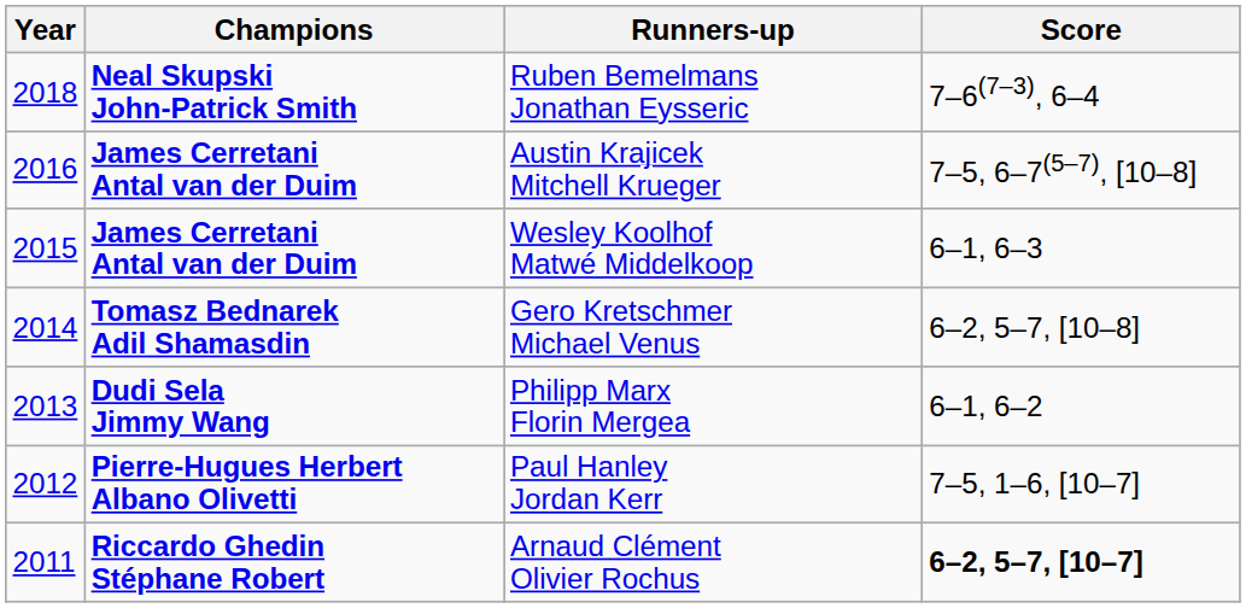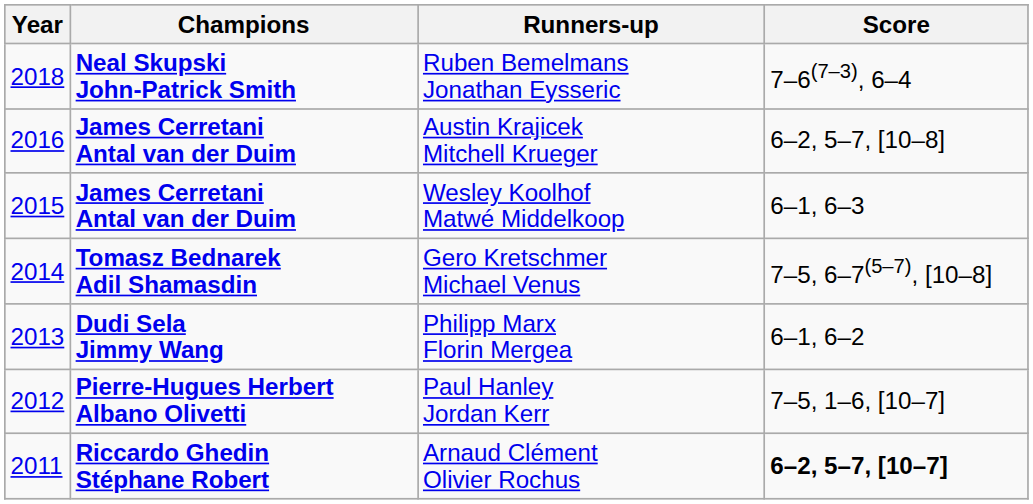Austin Krajicek Mitchell Krueger | Score: 7–5, 6–7(5–7), [10–8] -> 6–2, 5–7, [10–8]
Gero Kretschmer Michael Venus | Score: 6–2, 5–7, [10–8] -> 7–5, 6–7(5–7), [10–8]
